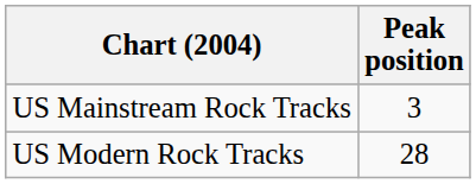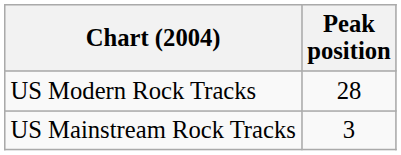rows swapped: US Mainstream Rock Tracks <-> US Modern Rock Tracks
